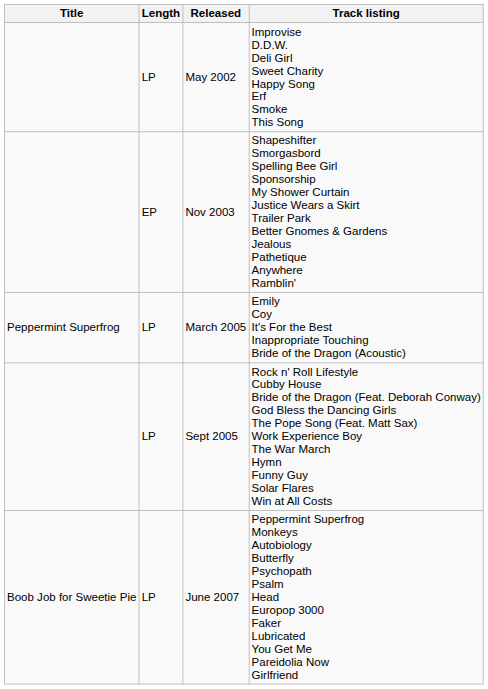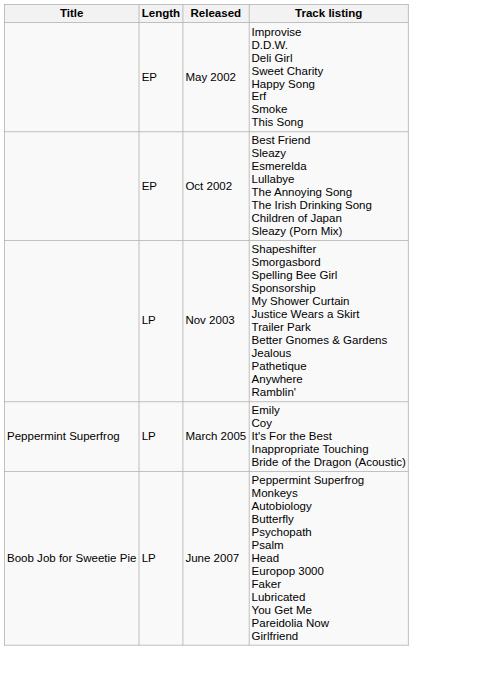May 2002 | Length: LP -> EP
+ row: EP | Oct 2002 | Best Friend Sleazy Esmerelda Lullabye The Annoying Song The Irish Drinking Song Children of Japan Sleazy (Porn Mix)
Nov 2003 | Length: EP -> LP
- row: LP | Sept 2005 | Rock n' Roll Lifestyle Cubby House Bride of the Dragon (Feat. Deborah Conway) God Bless the Dancing Girls The Pope Song (Feat. Matt Sax) Work Experience Boy The War March Hymn Funny Guy Solar Flares Win at All Costs
